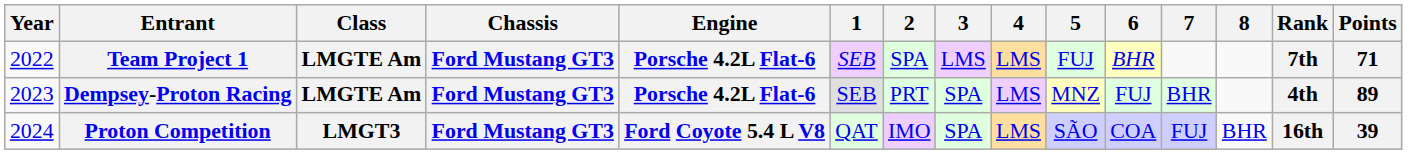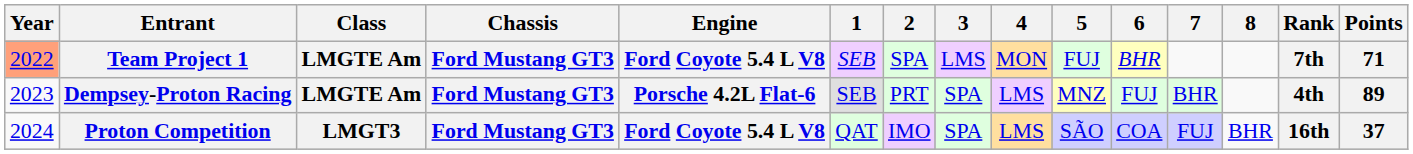Team Project 1 | Year: no background -> lightsalmon background
Team Project 1 | Engine: Porsche 4.2L Flat-6 -> Ford Coyote 5.4 L V8
Team Project 1 | 4: LMS -> MON
Proton Competition | Points: 39 -> 37
